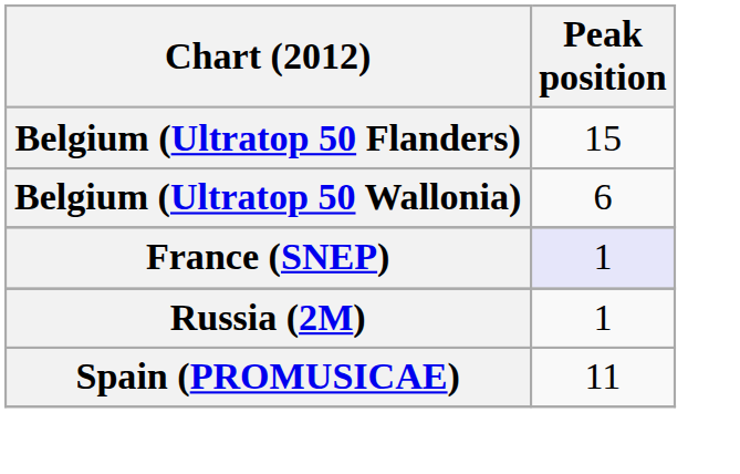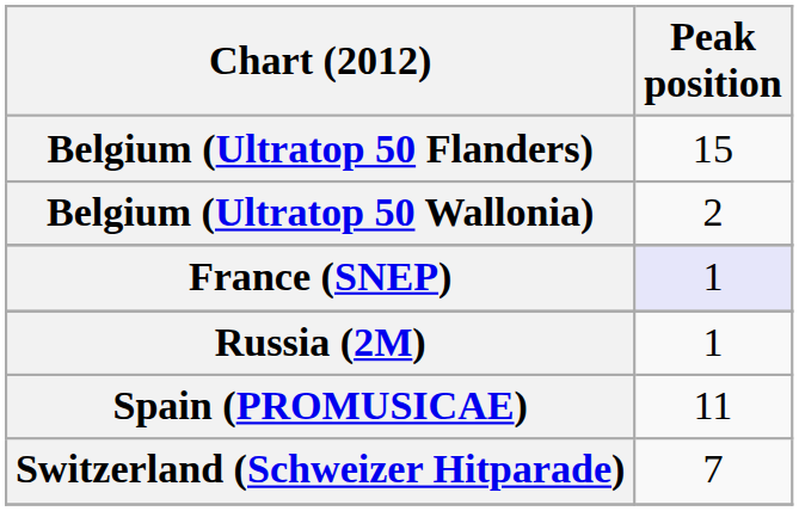Belgium (Ultratop 50 Wallonia) | Peak position: 6 -> 2
+ row: Switzerland (Schweizer Hitparade) | 7
